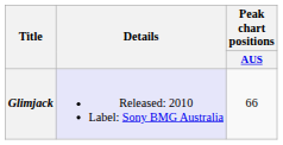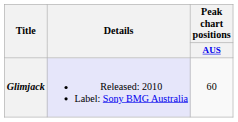Glimjack | Peak chart positions / AUS: 66 -> 60
